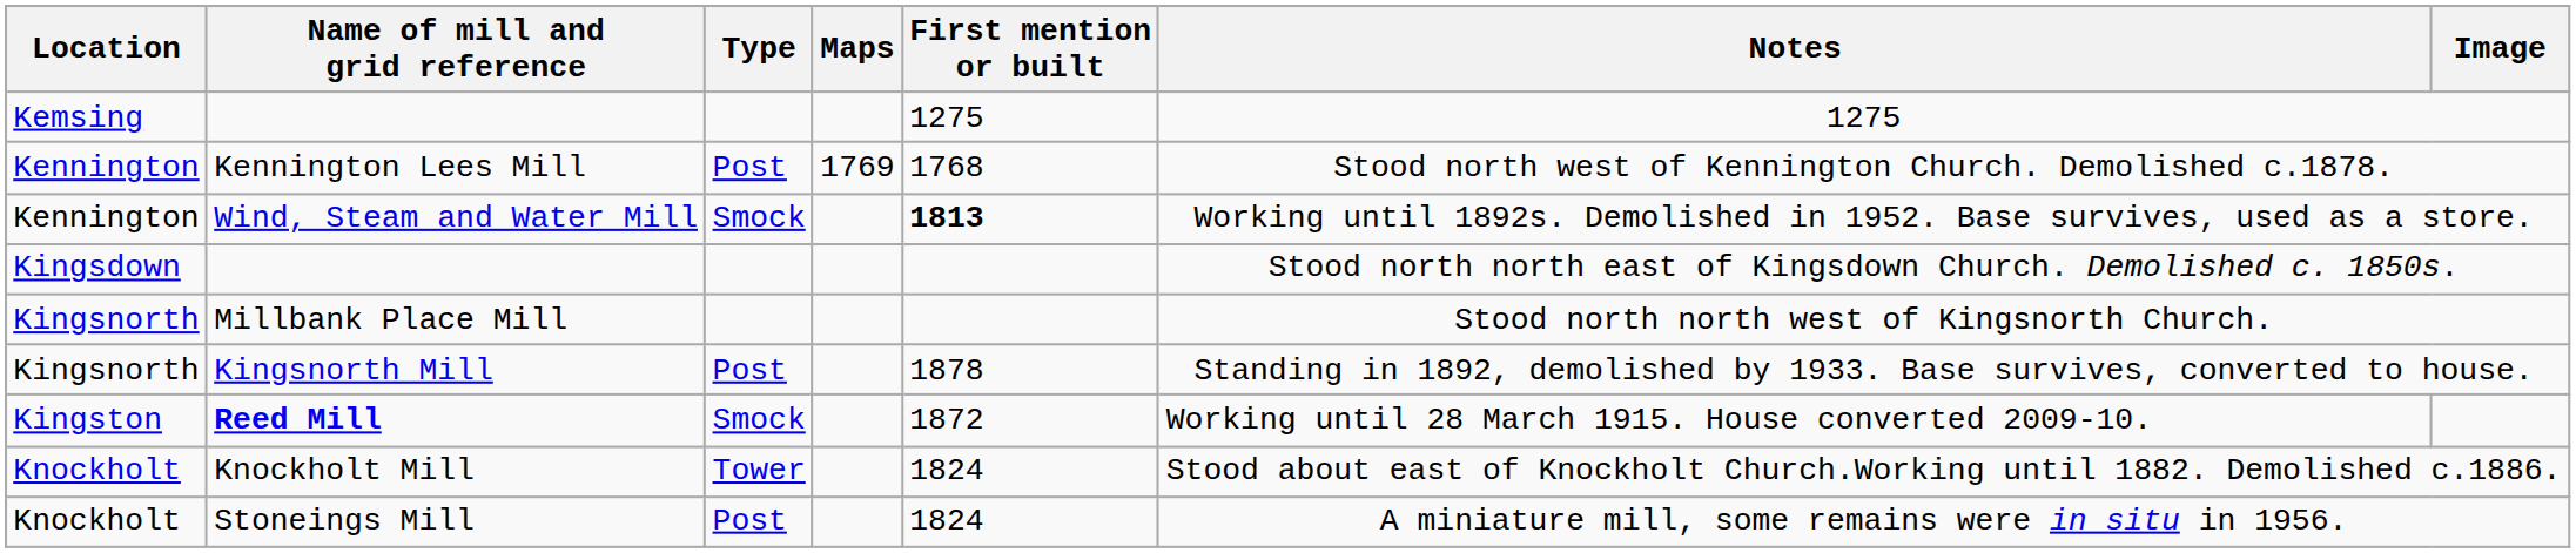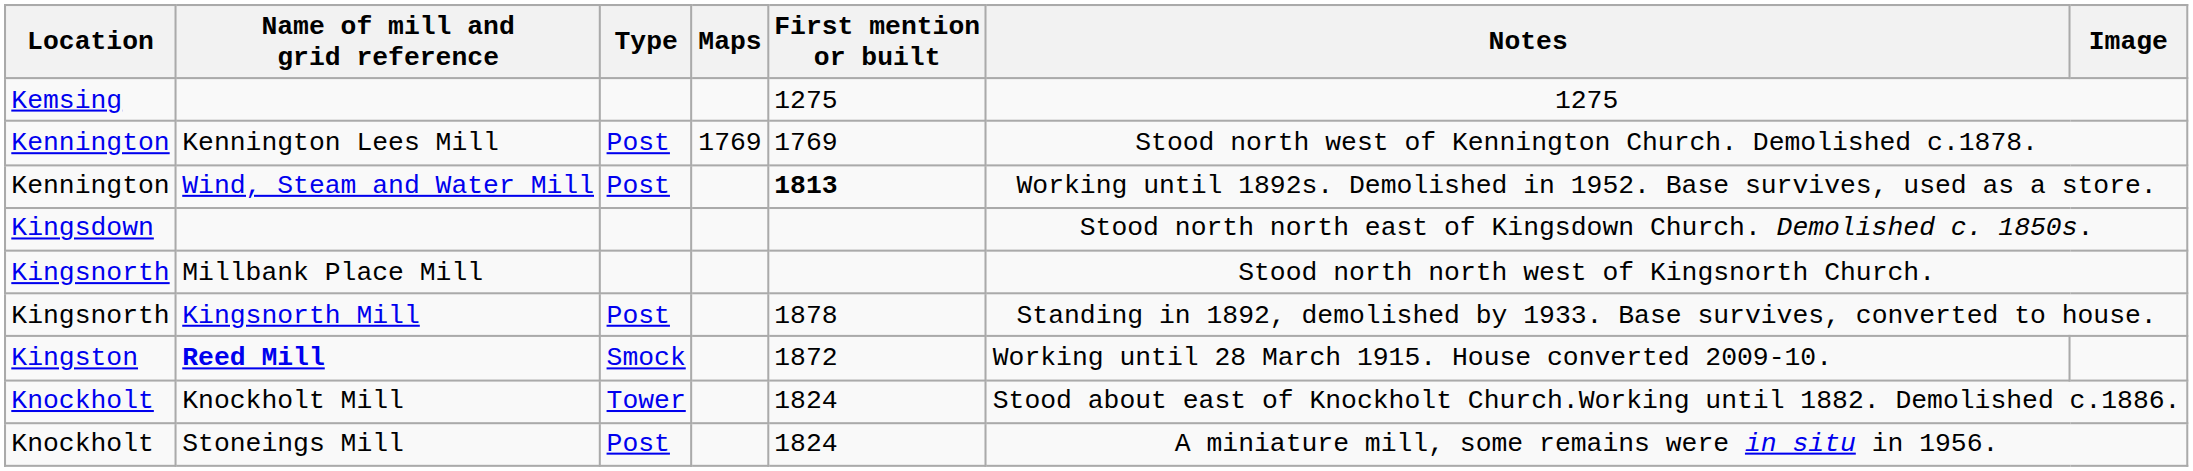Kennington Lees Mill | First mention or built: 1768 -> 1769
Wind, Steam and Water Mill | Type: Smock -> Post
